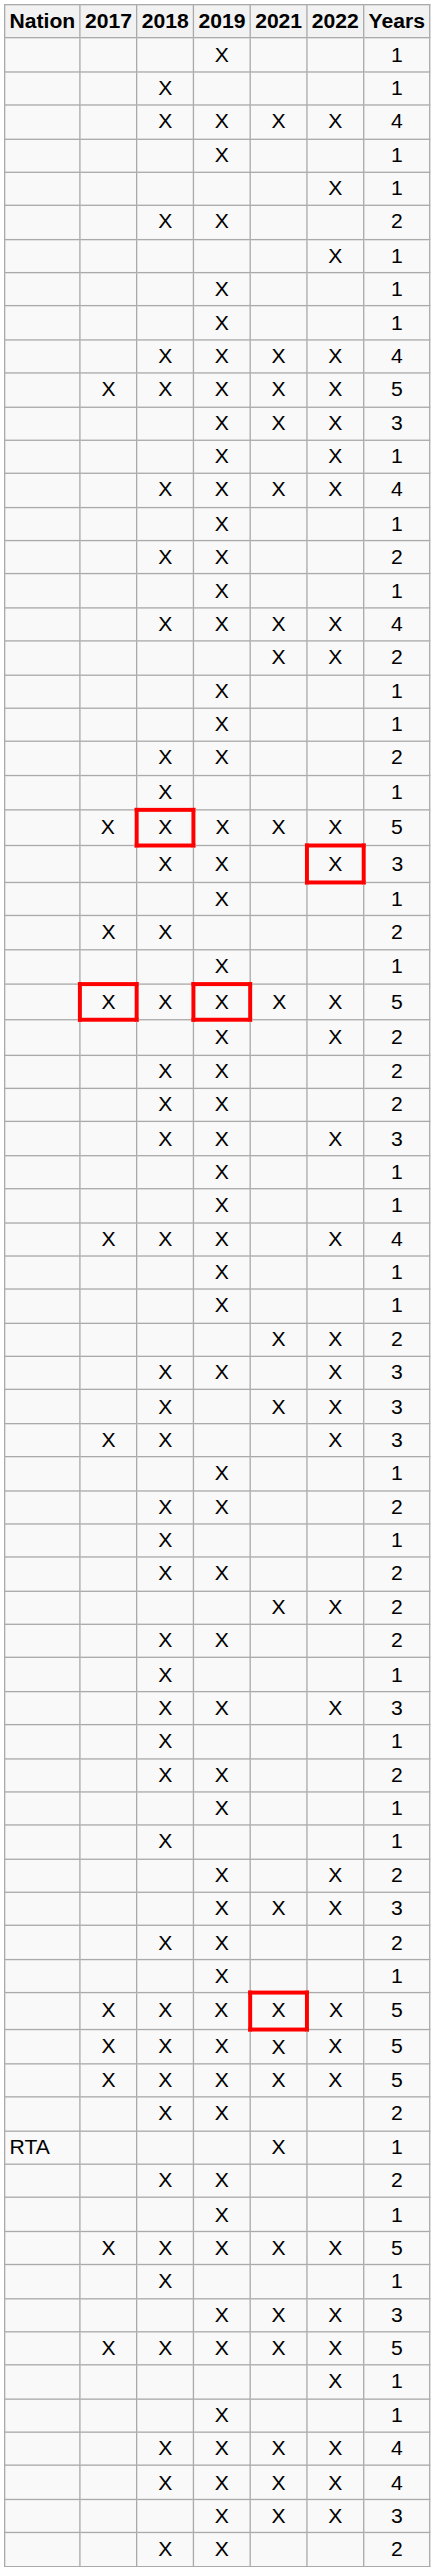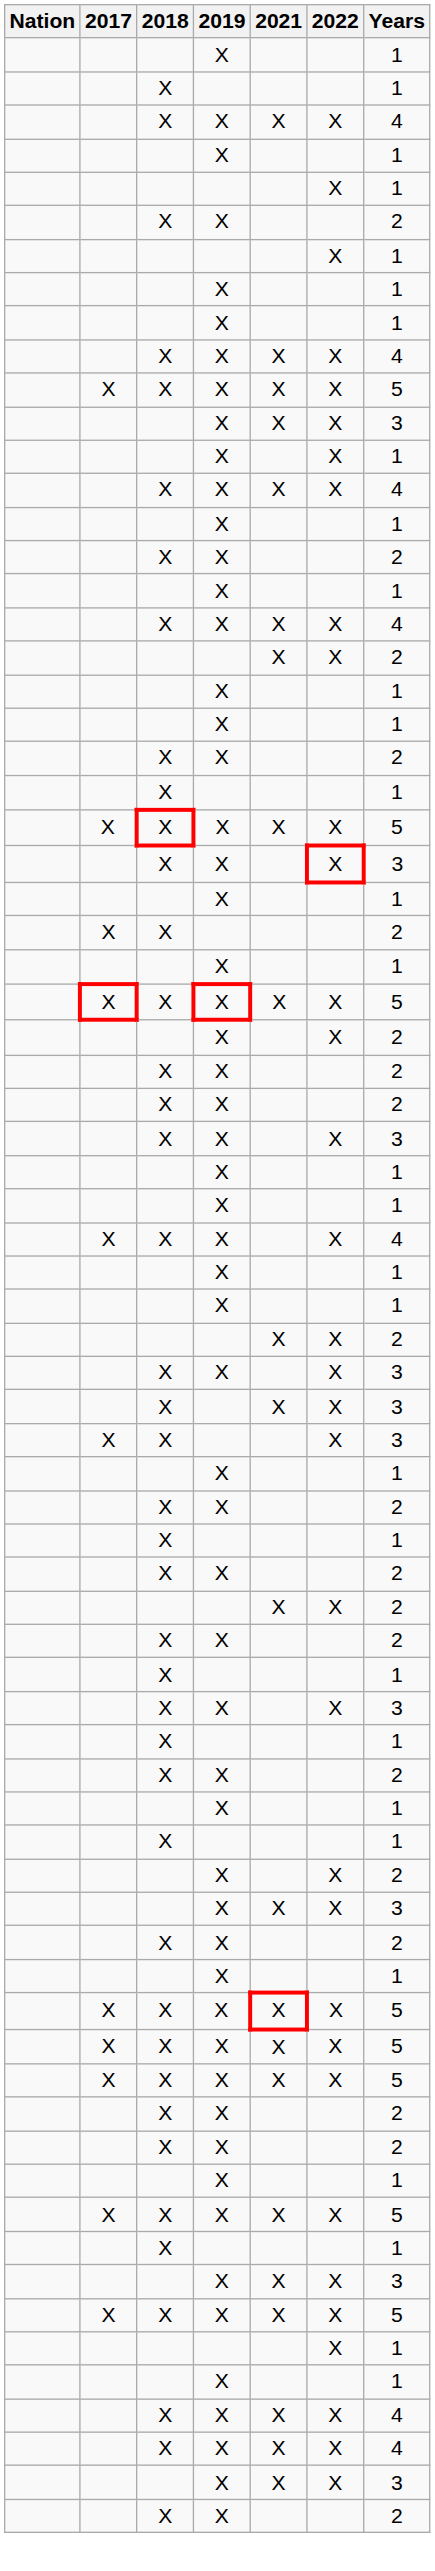- row: RTA | X | 1
